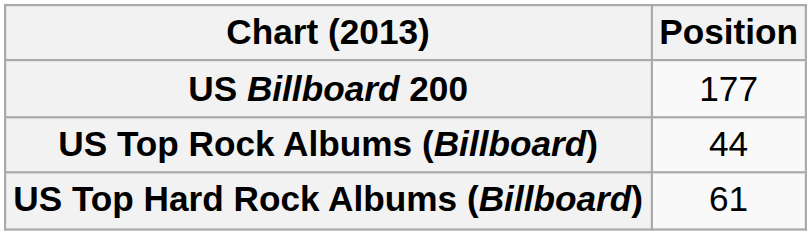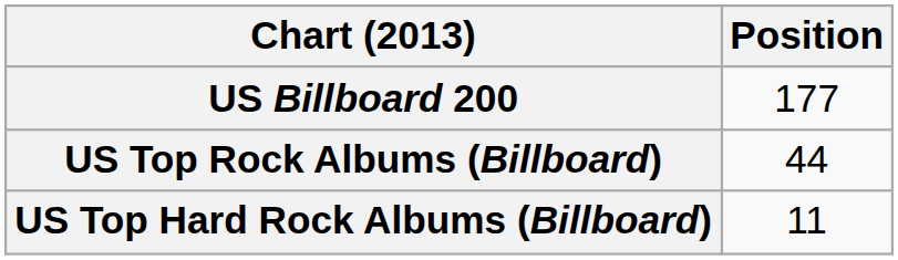US Top Hard Rock Albums (Billboard) | Position: 61 -> 11
